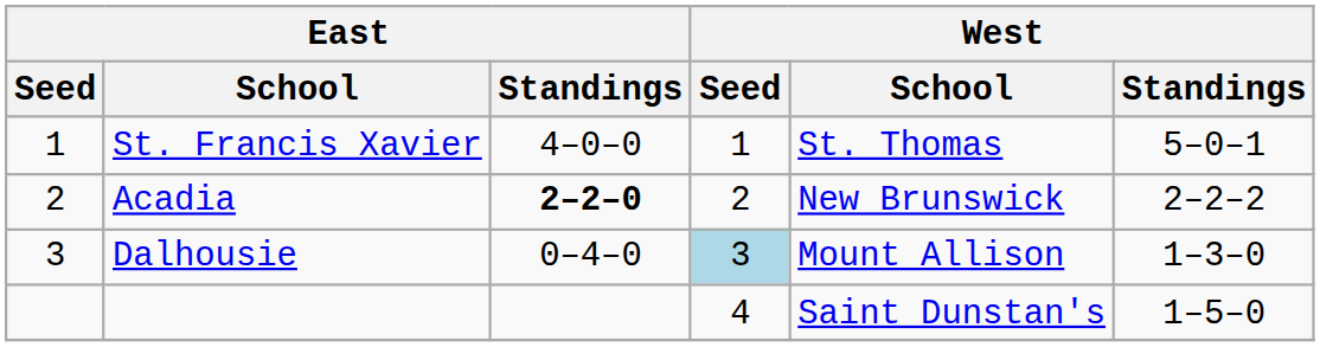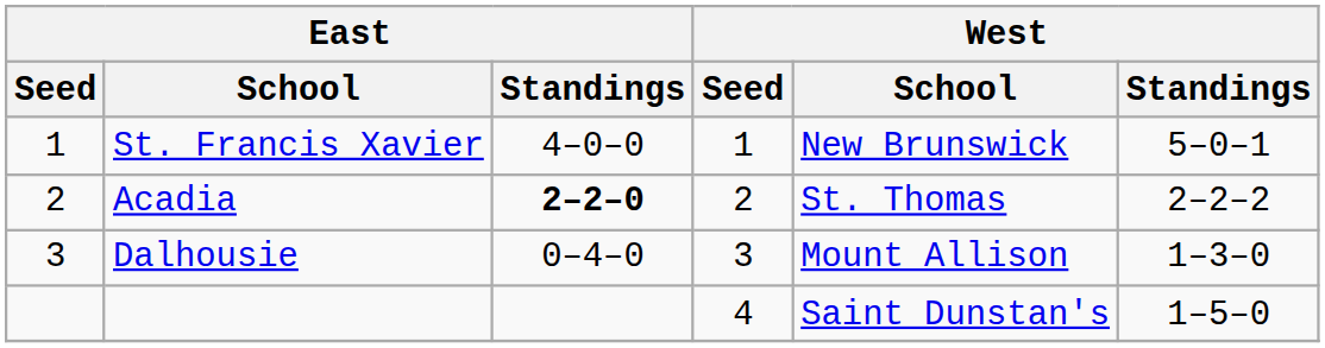St. Francis Xavier | West / School: St. Thomas -> New Brunswick
Acadia | West / School: New Brunswick -> St. Thomas
Dalhousie | West / Seed: lightblue background -> no background
